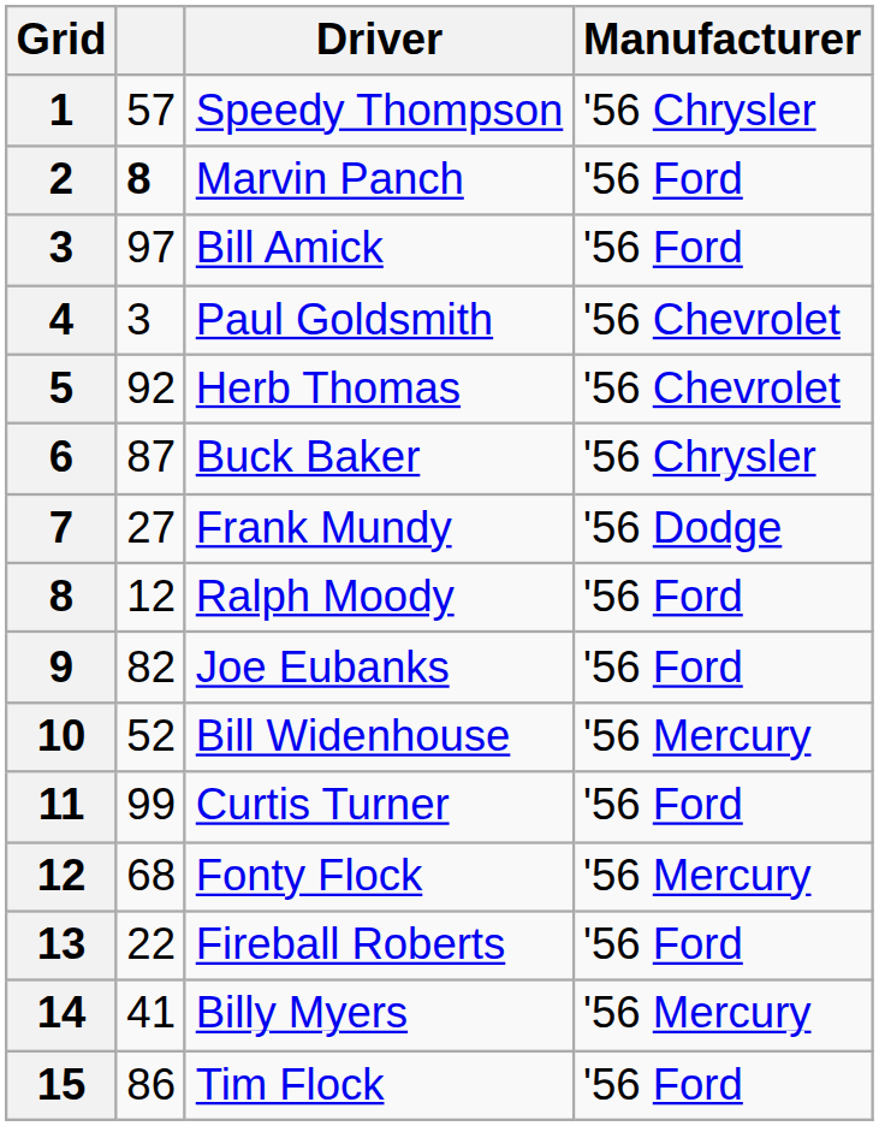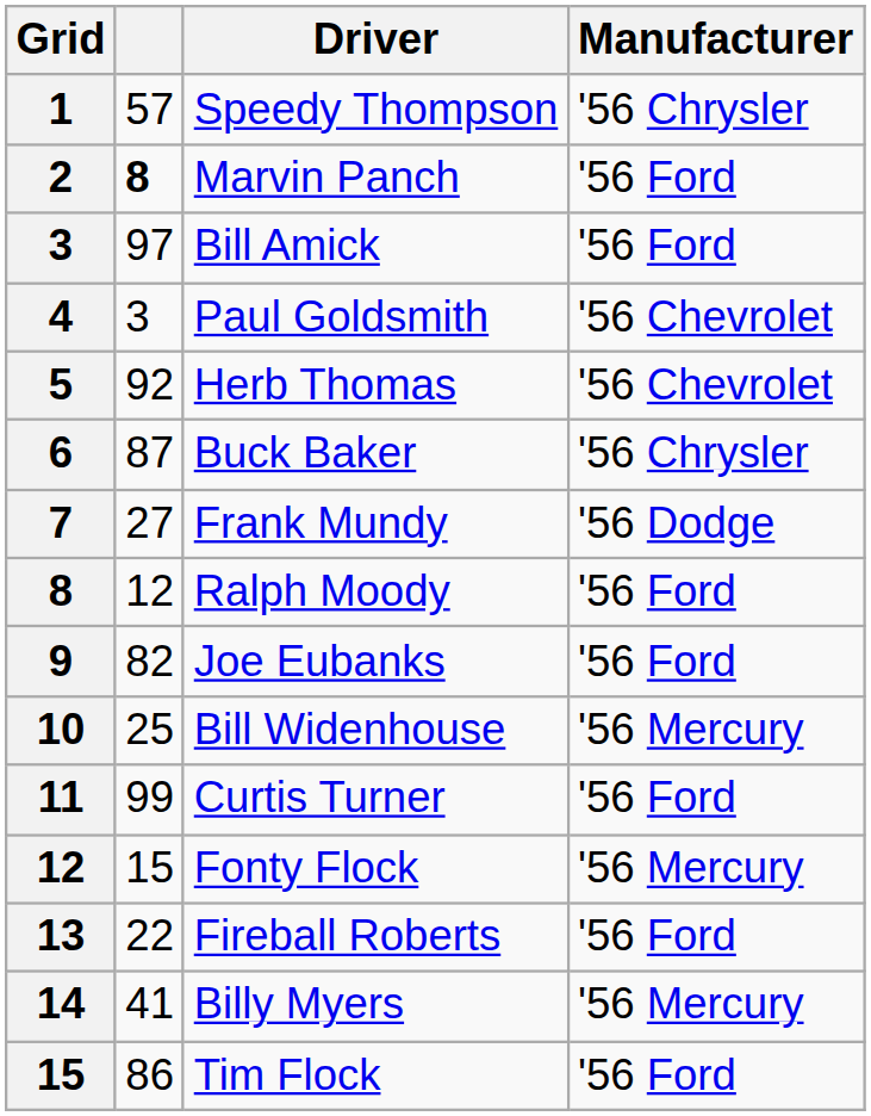Bill Widenhouse | column 2: 52 -> 25
Fonty Flock | column 2: 68 -> 15
